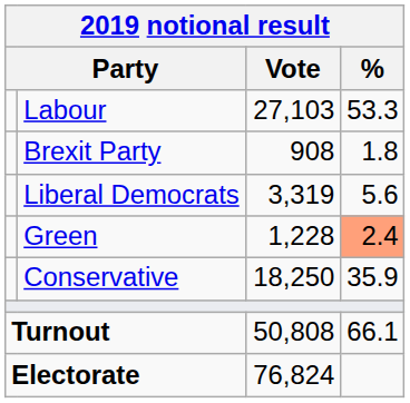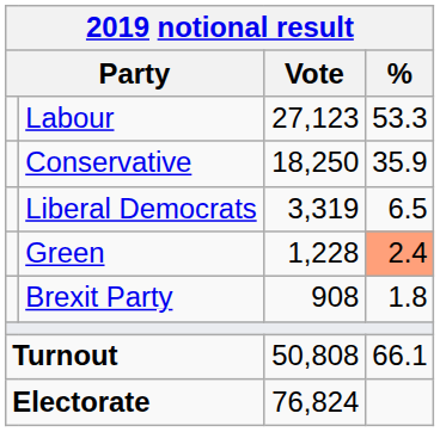Labour | Vote: 27,103 -> 27,123
rows swapped: Conservative <-> Brexit Party
Liberal Democrats | %: 5.6 -> 6.5
